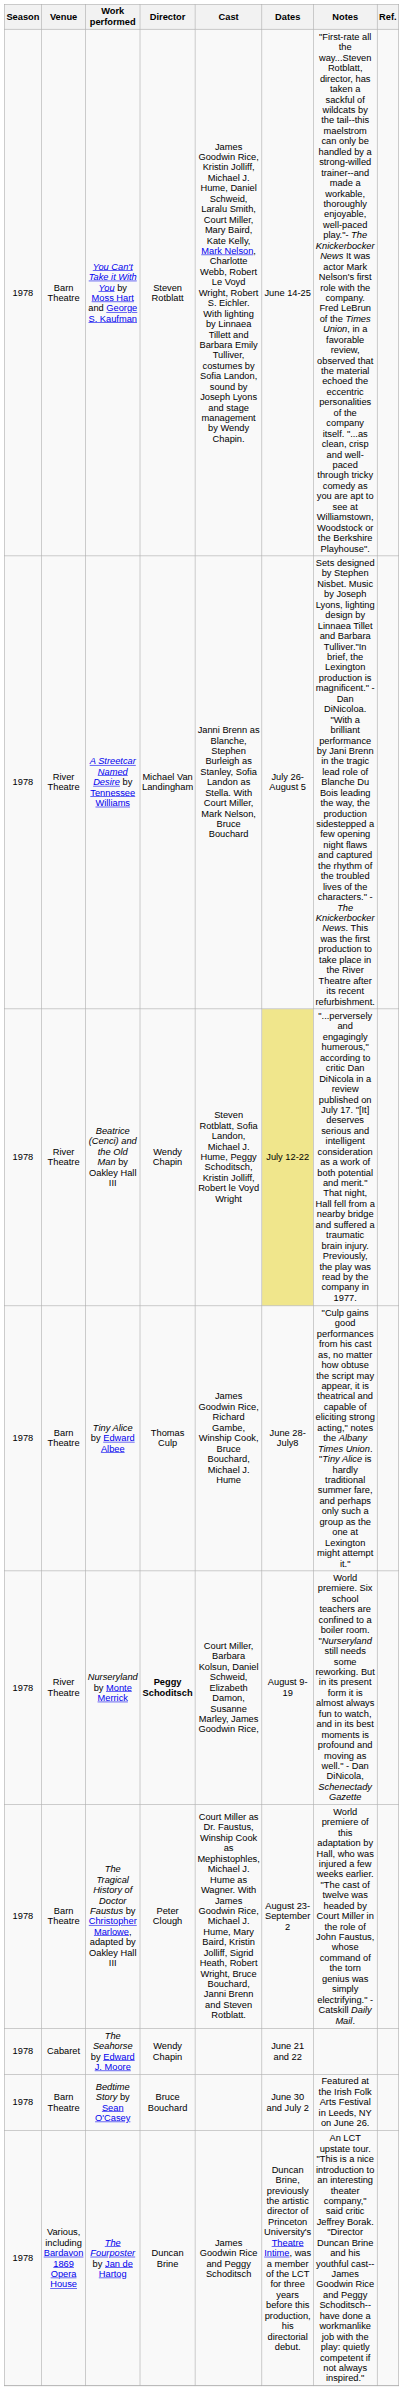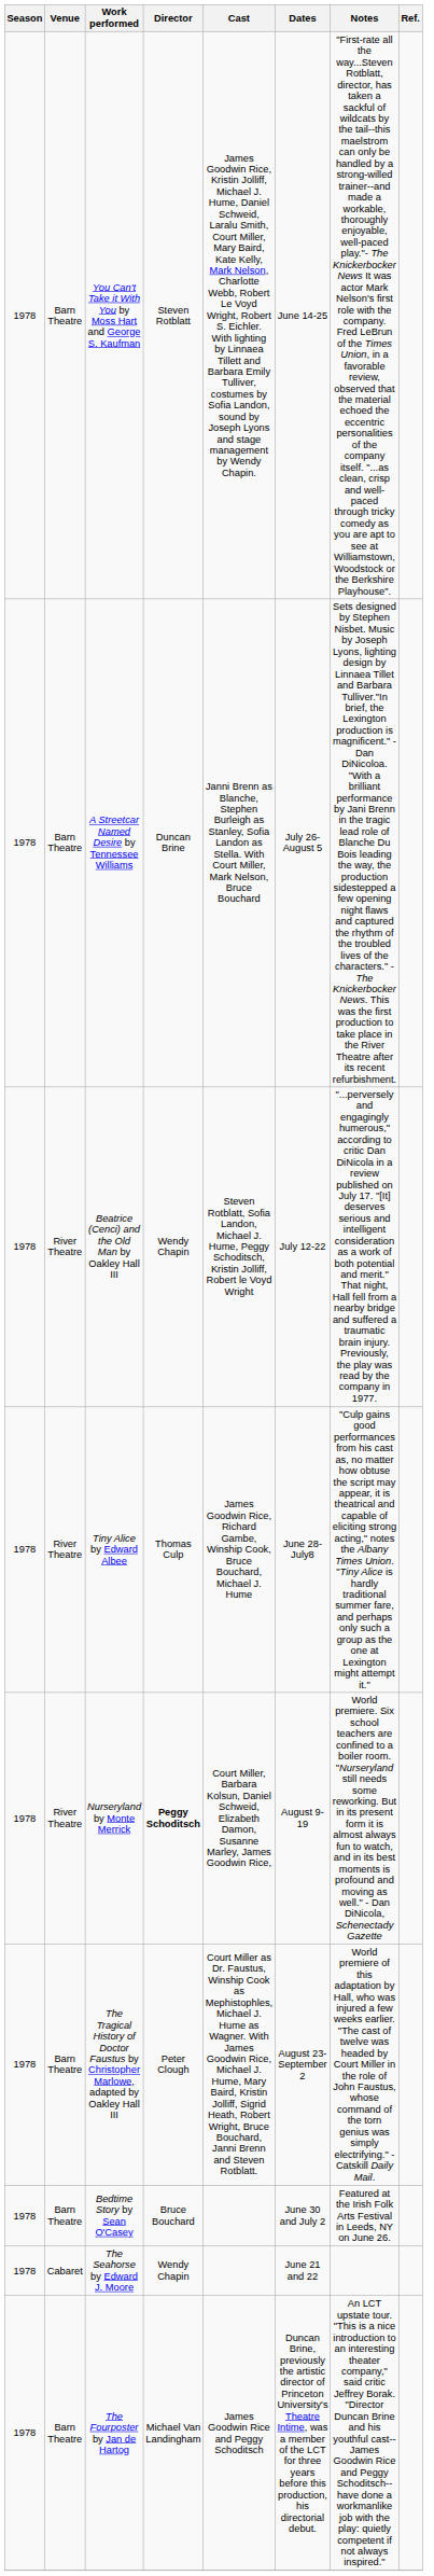A Streetcar Named Desire by Tennessee Williams | Venue: River Theatre -> Barn Theatre
A Streetcar Named Desire by Tennessee Williams | Director: Michael Van Landingham -> Duncan Brine
Beatrice (Cenci) and the Old Man by Oakley Hall III | Dates: khaki background -> no background
Tiny Alice by Edward Albee | Venue: Barn Theatre -> River Theatre
rows swapped: The Seahorse by Edward J. Moore <-> Bedtime Story by Sean O'Casey
The Fourposter by Jan de Hartog | Venue: Various, including Bardavon 1869 Opera House -> Barn Theatre
The Fourposter by Jan de Hartog | Director: Duncan Brine -> Michael Van Landingham
